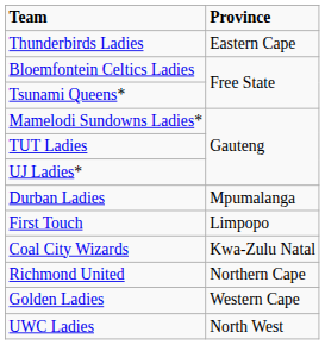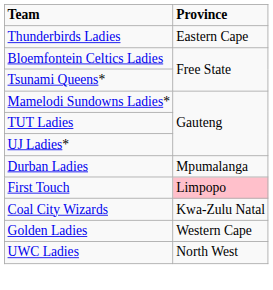First Touch | Province: no background -> pink background
- row: Richmond United | Northern Cape
